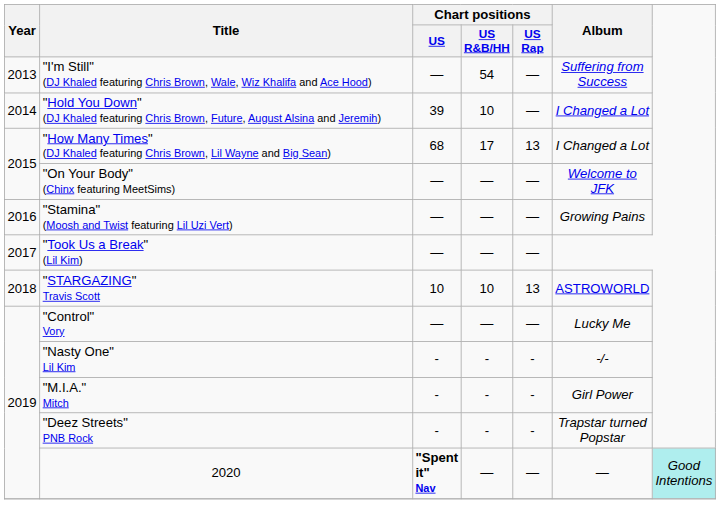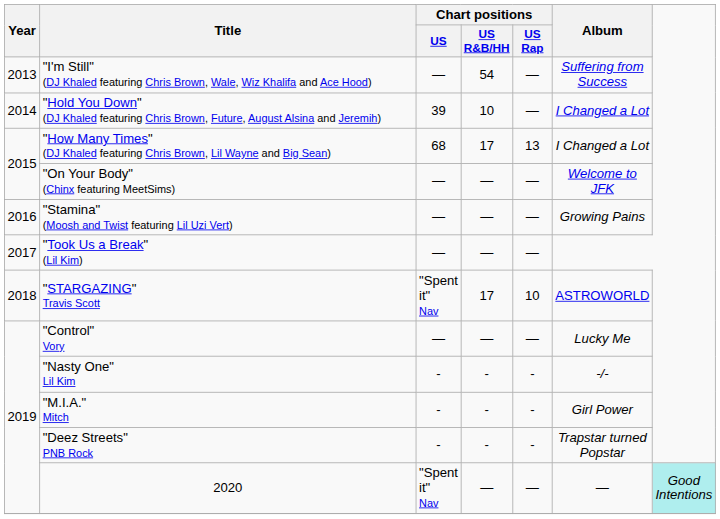"STARGAZING" Travis Scott | Chart positions / US: 10 -> "Spent it" Nav
"STARGAZING" Travis Scott | Chart positions / US R&B/HH: 10 -> 17
"STARGAZING" Travis Scott | Chart positions / US Rap: 13 -> 10
2020 | Chart positions / US: bold -> normal
